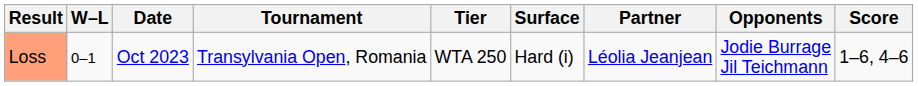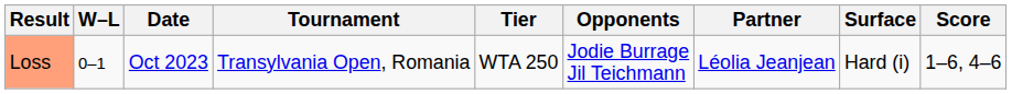columns swapped: Surface <-> Opponents
